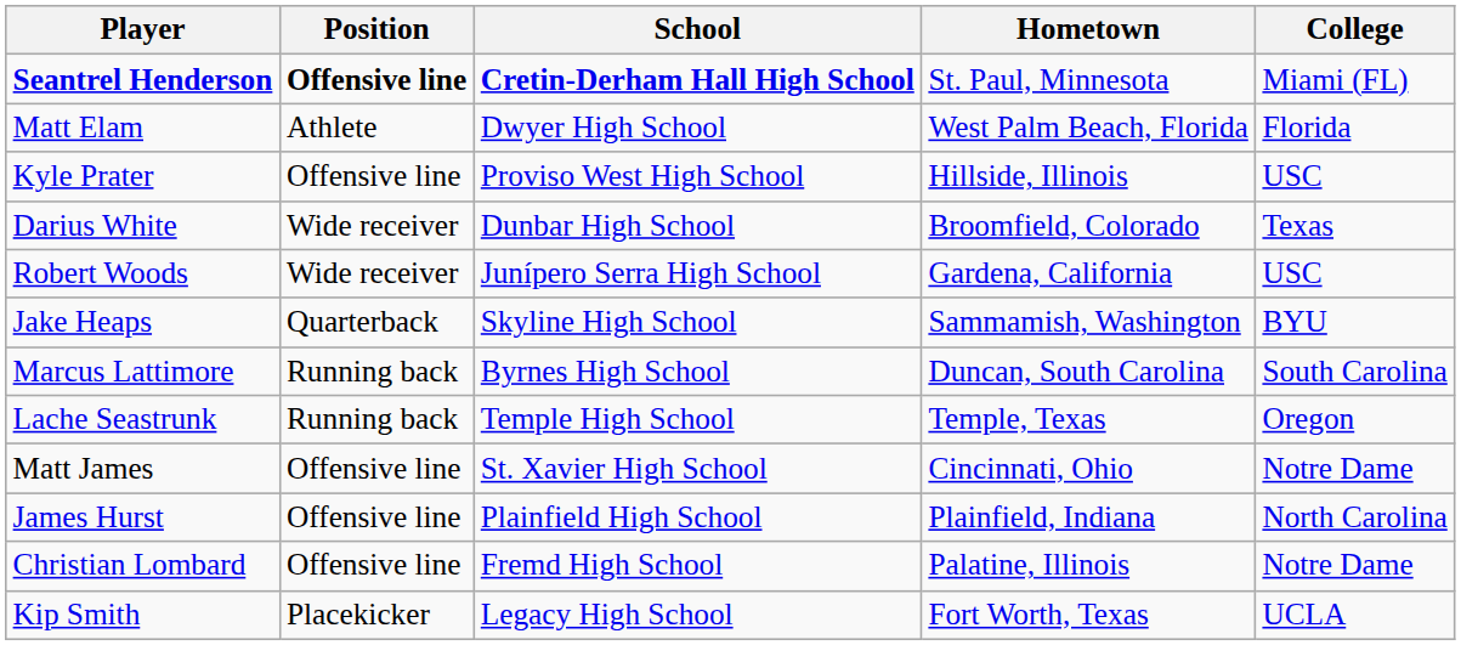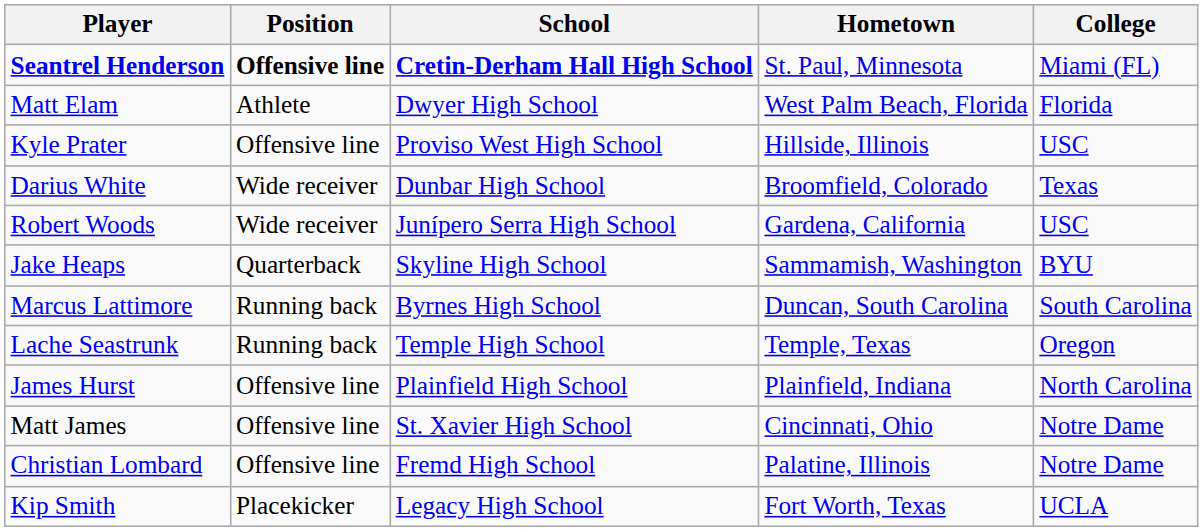rows swapped: James Hurst <-> Matt James
